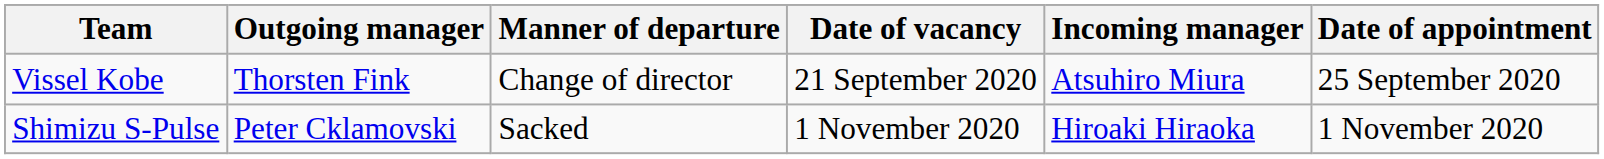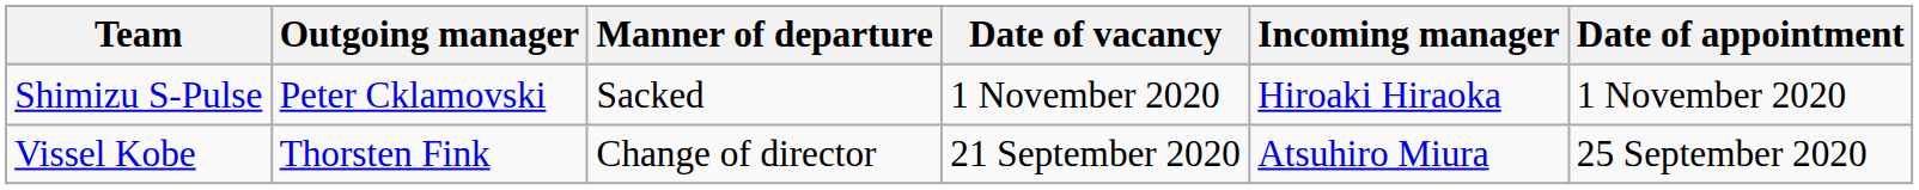rows swapped: Vissel Kobe <-> Shimizu S-Pulse
